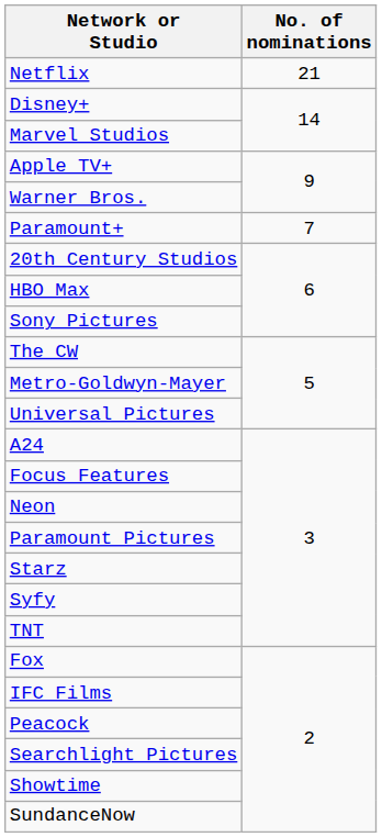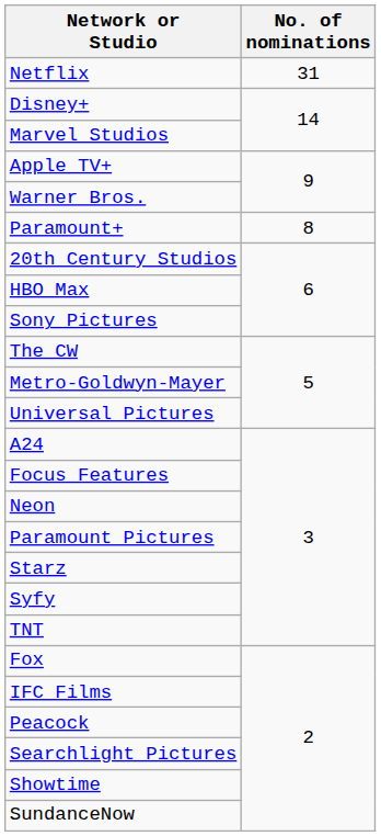Netflix | No. of nominations: 21 -> 31
Paramount+ | No. of nominations: 7 -> 8
